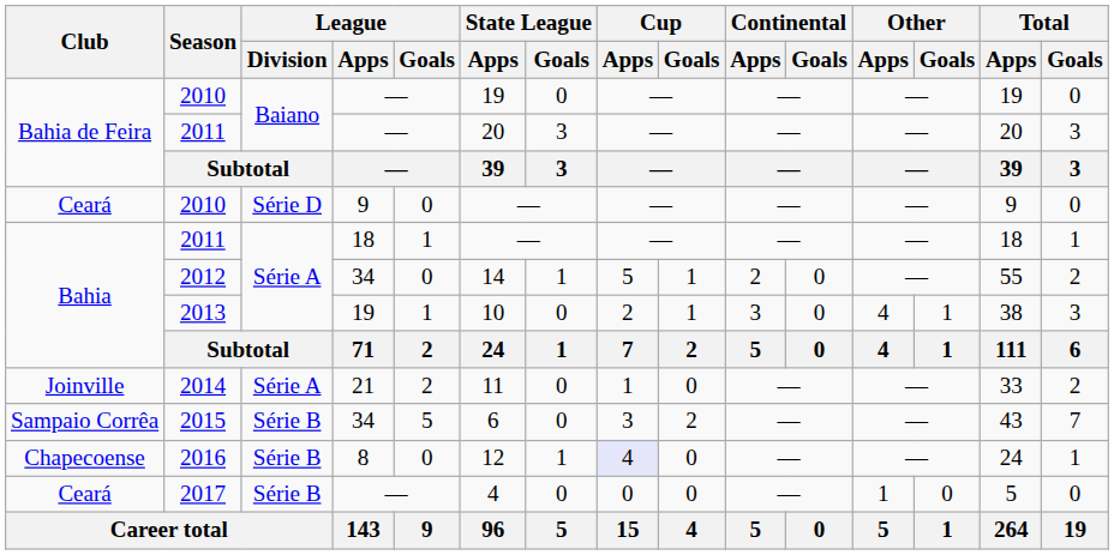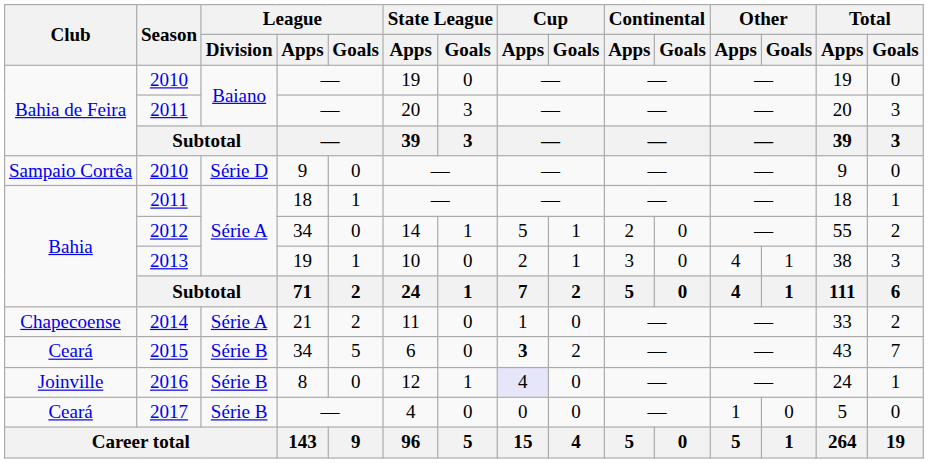2010 / 9 | Club: Ceará -> Sampaio Corrêa
2014 | Club: Joinville -> Chapecoense
2015 | Club: Sampaio Corrêa -> Ceará
2015 | Cup / Apps: normal -> bold
2016 | Club: Chapecoense -> Joinville
